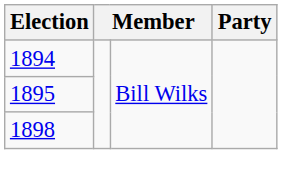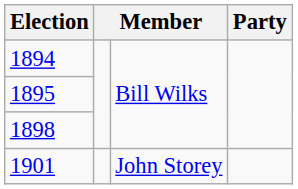+ row: 1901 | John Storey
